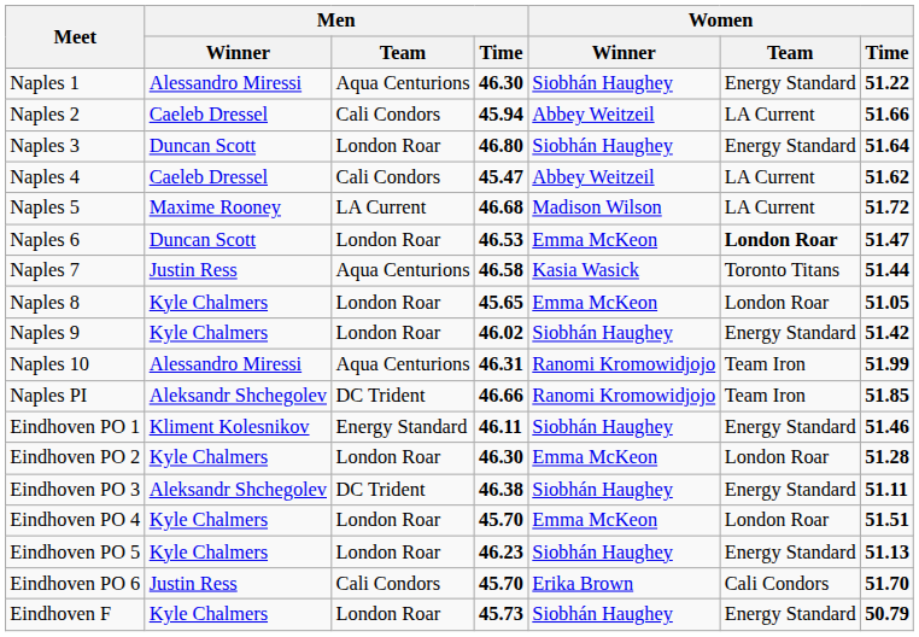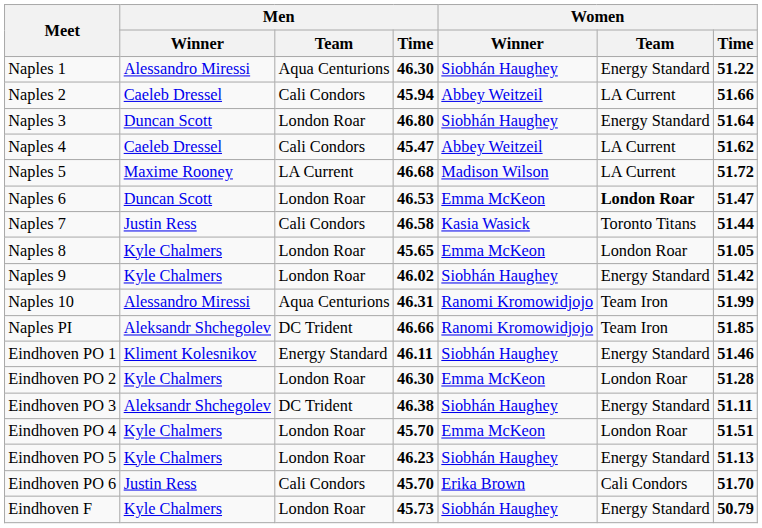Naples 7 | Men / Team: Aqua Centurions -> Cali Condors
